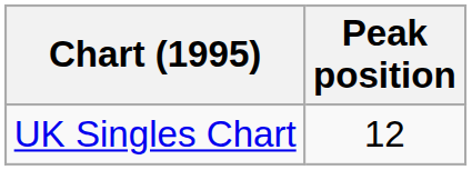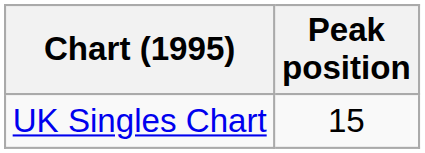UK Singles Chart | Peak position: 12 -> 15
